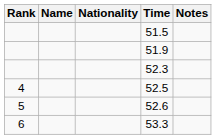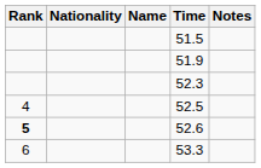columns swapped: Name <-> Nationality
52.6 | Rank: normal -> bold
